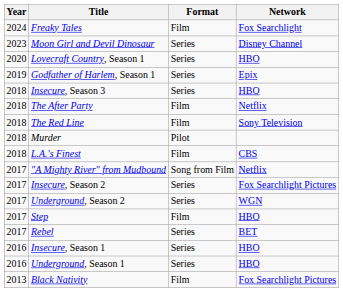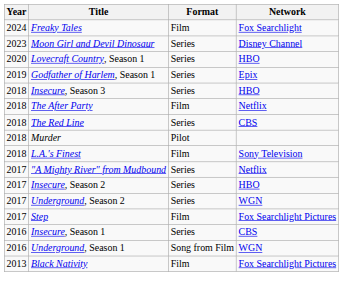The Red Line | Format: Film -> Series
The Red Line | Network: Sony Television -> CBS
L.A.'s Finest | Network: CBS -> Sony Television
"A Mighty River" from Mudbound | Format: Song from Film -> Series
Insecure, Season 2 | Network: Fox Searchlight Pictures -> HBO
Step | Network: HBO -> Fox Searchlight Pictures
- row: 2017 | Rebel | Series | BET
Insecure, Season 1 | Network: HBO -> CBS
Underground, Season 1 | Format: Series -> Song from Film
Underground, Season 1 | Network: HBO -> WGN
